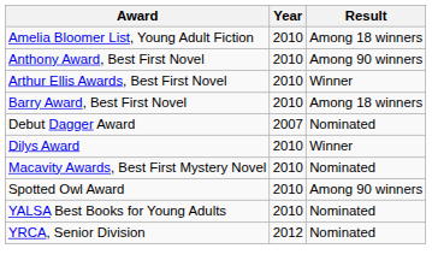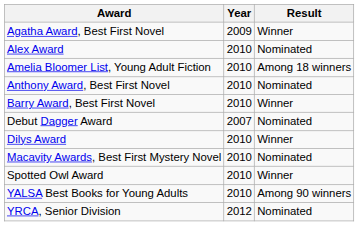+ row: Agatha Award, Best First Novel | 2009 | Winner
+ row: Alex Award | 2010 | Nominated
Anthony Award, Best First Novel | Result: Among 90 winners -> Nominated
- row: Arthur Ellis Awards, Best First Novel | 2010 | Winner
Barry Award, Best First Novel | Result: Among 18 winners -> Winner
Spotted Owl Award | Result: Among 90 winners -> Winner
YALSA Best Books for Young Adults | Result: Nominated -> Among 90 winners
